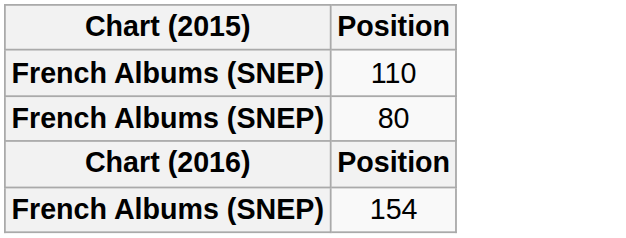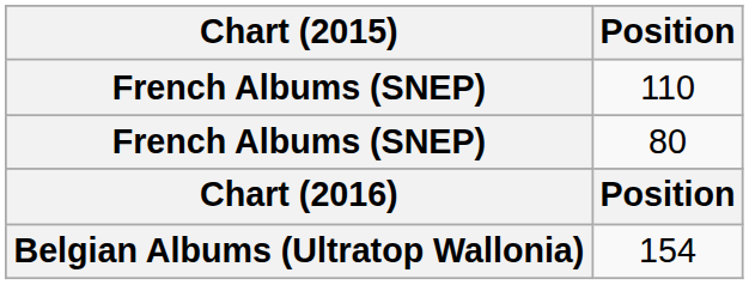154 | Chart (2015): French Albums (SNEP) -> Belgian Albums (Ultratop Wallonia)
